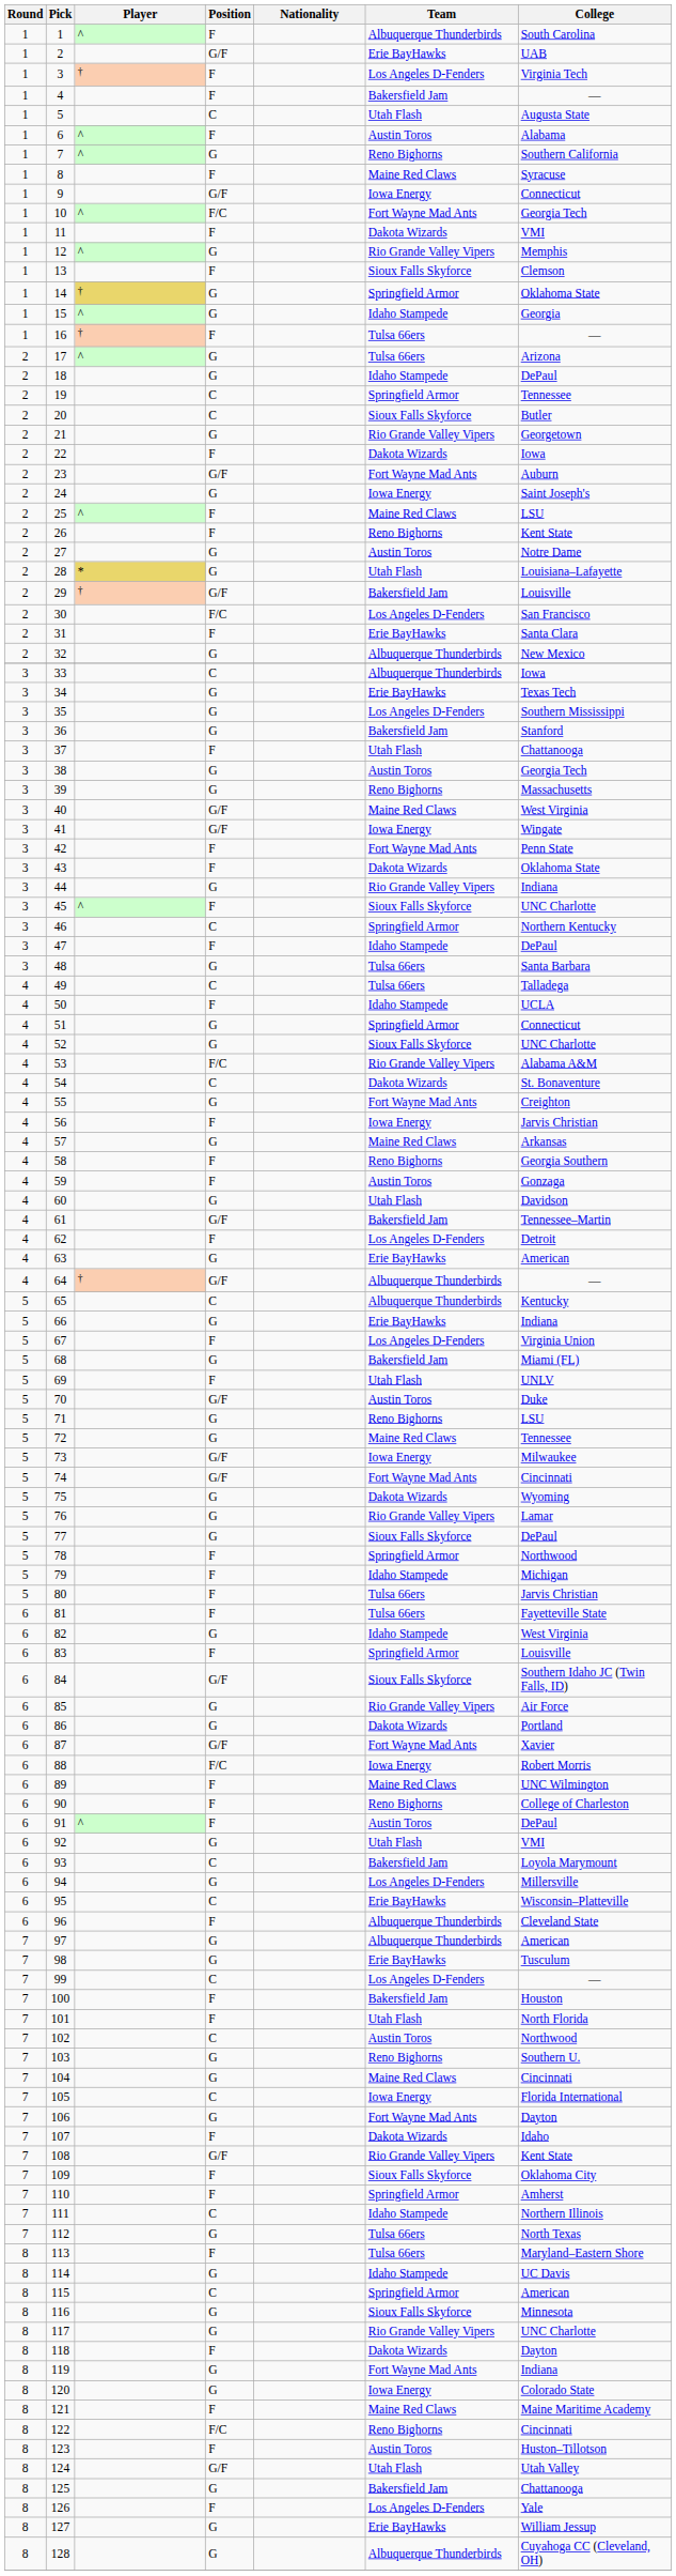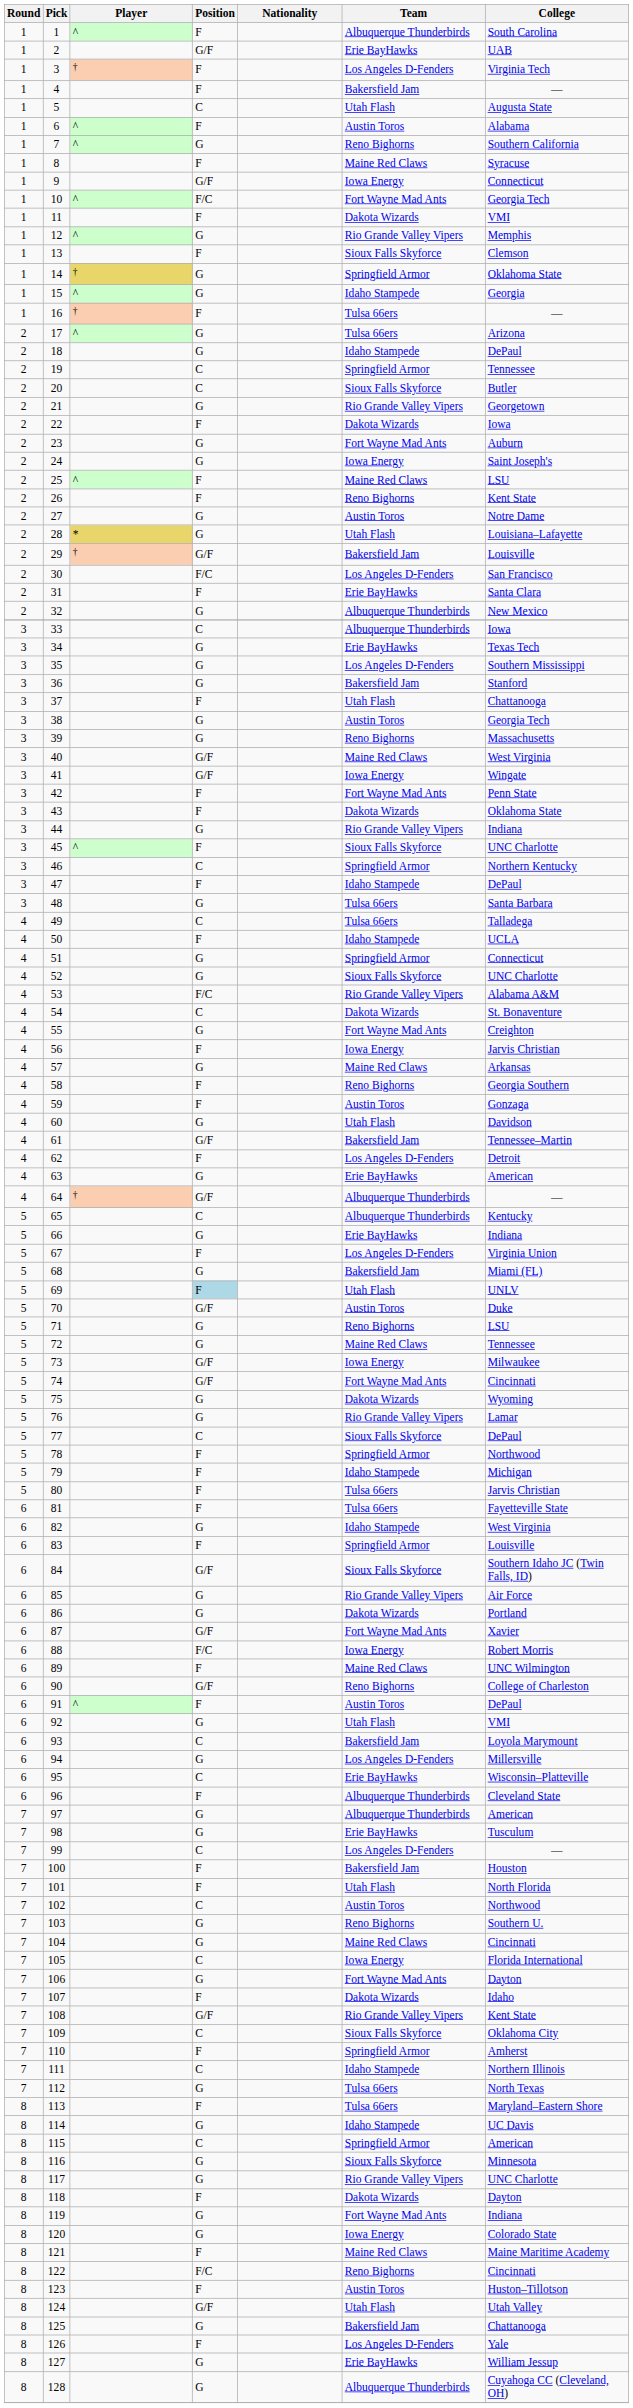23 | Position: G/F -> G
69 | Position: no background -> lightblue background
77 | Position: G -> C
90 | Position: F -> G/F
109 | Position: F -> C
